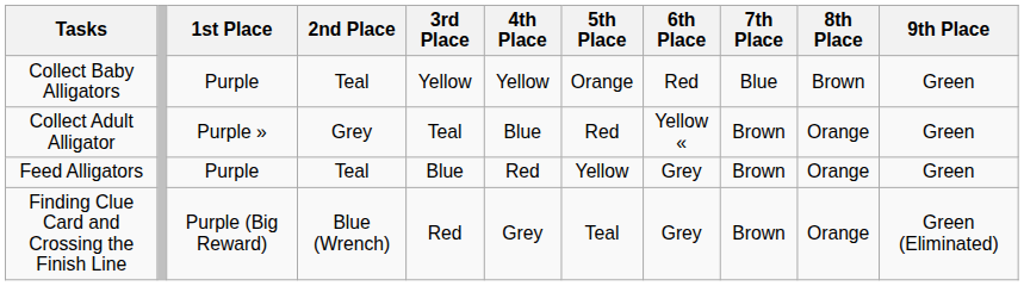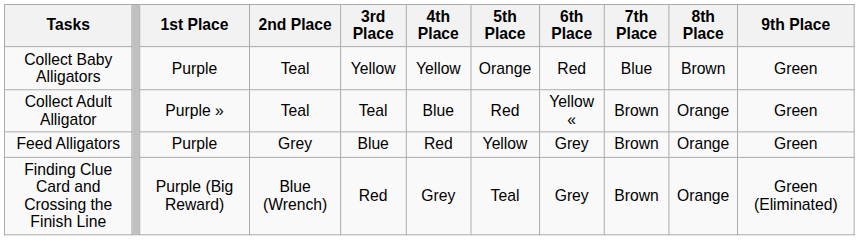Collect Adult Alligator | 2nd Place: Grey -> Teal
Feed Alligators | 2nd Place: Teal -> Grey
